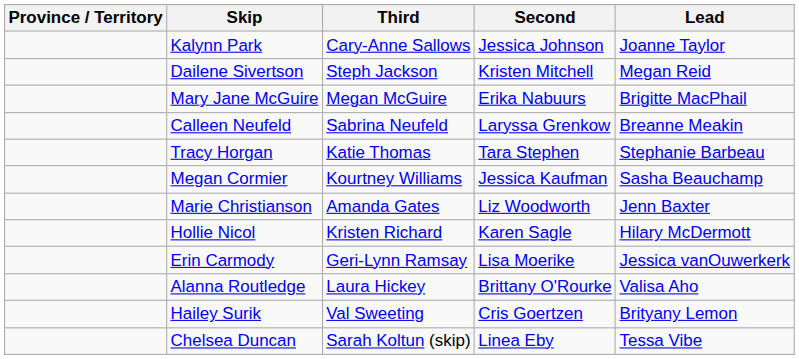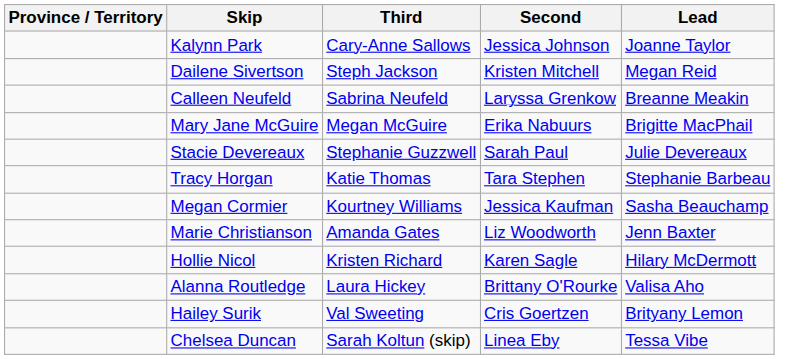rows swapped: Calleen Neufeld <-> Mary Jane McGuire
+ row: Stacie Devereaux | Stephanie Guzzwell | Sarah Paul | Julie Devereaux
- row: Erin Carmody | Geri-Lynn Ramsay | Lisa Moerike | Jessica vanOuwerkerk
